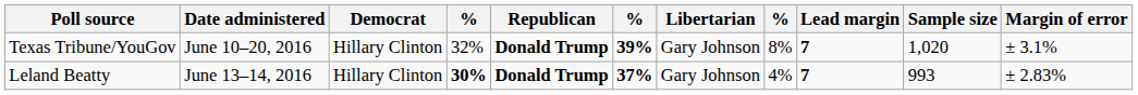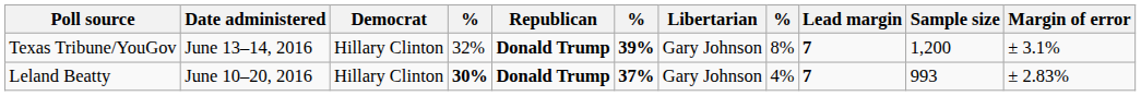Texas Tribune/YouGov | Date administered: June 10–20, 2016 -> June 13–14, 2016
Texas Tribune/YouGov | Sample size: 1,020 -> 1,200
Leland Beatty | Date administered: June 13–14, 2016 -> June 10–20, 2016
